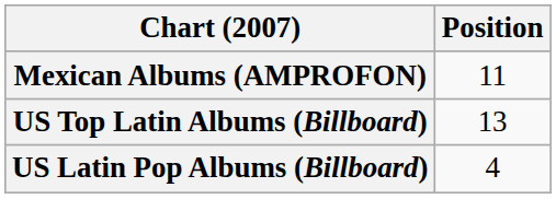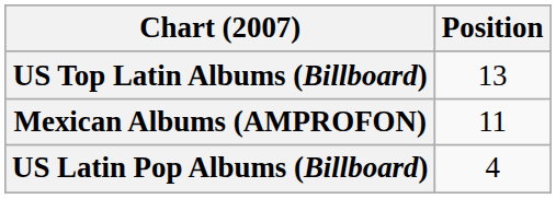rows swapped: Mexican Albums (AMPROFON) <-> US Top Latin Albums (Billboard)
